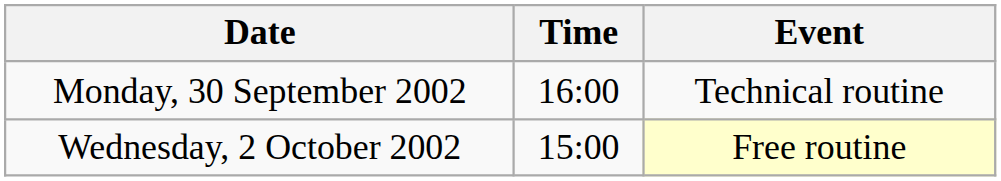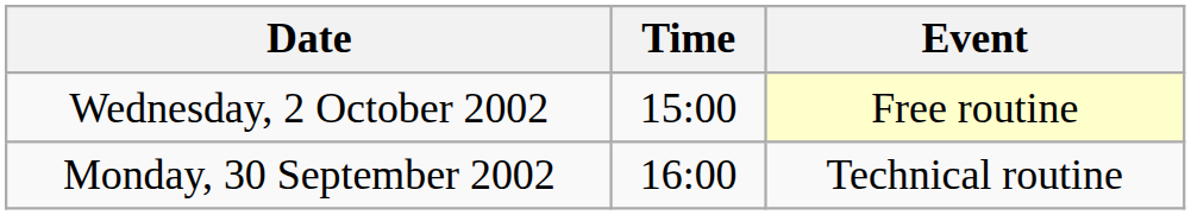rows swapped: Monday, 30 September 2002 <-> Wednesday, 2 October 2002
